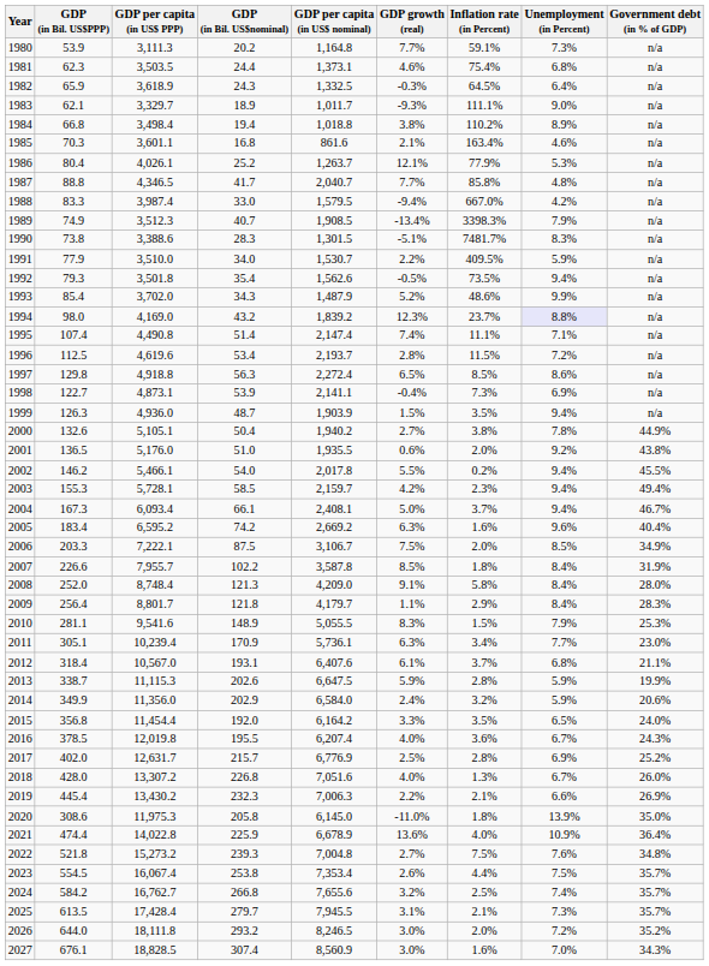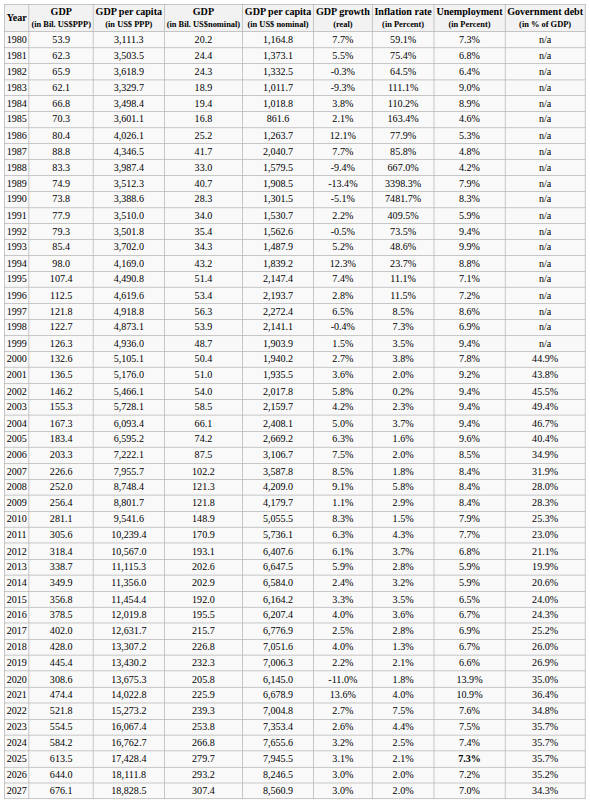1981 | GDP growth (real): 4.6% -> 5.5%
1994 | Unemployment (in Percent): lavender background -> no background
1997 | GDP (in Bil. US$PPP): 129.8 -> 121.8
2001 | GDP growth (real): 0.6% -> 3.6%
2002 | GDP growth (real): 5.5% -> 5.8%
2011 | GDP (in Bil. US$PPP): 305.1 -> 305.6
2011 | Inflation rate (in Percent): 3.4% -> 4.3%
2020 | GDP per capita (in US$ PPP): 11,975.3 -> 13,675.3
2025 | Unemployment (in Percent): normal -> bold
2027 | Inflation rate (in Percent): 1.6% -> 2.0%
